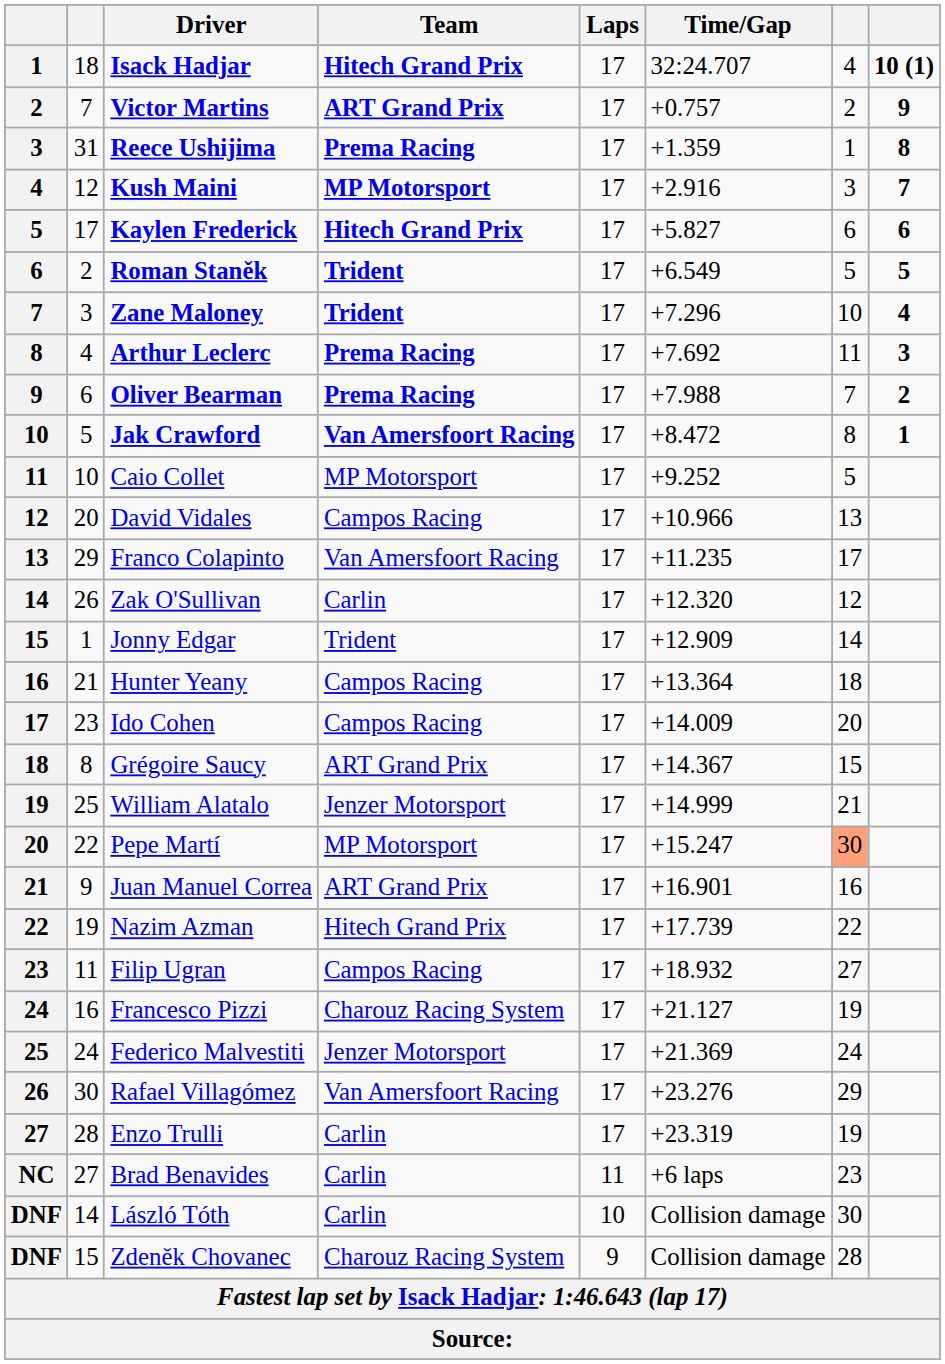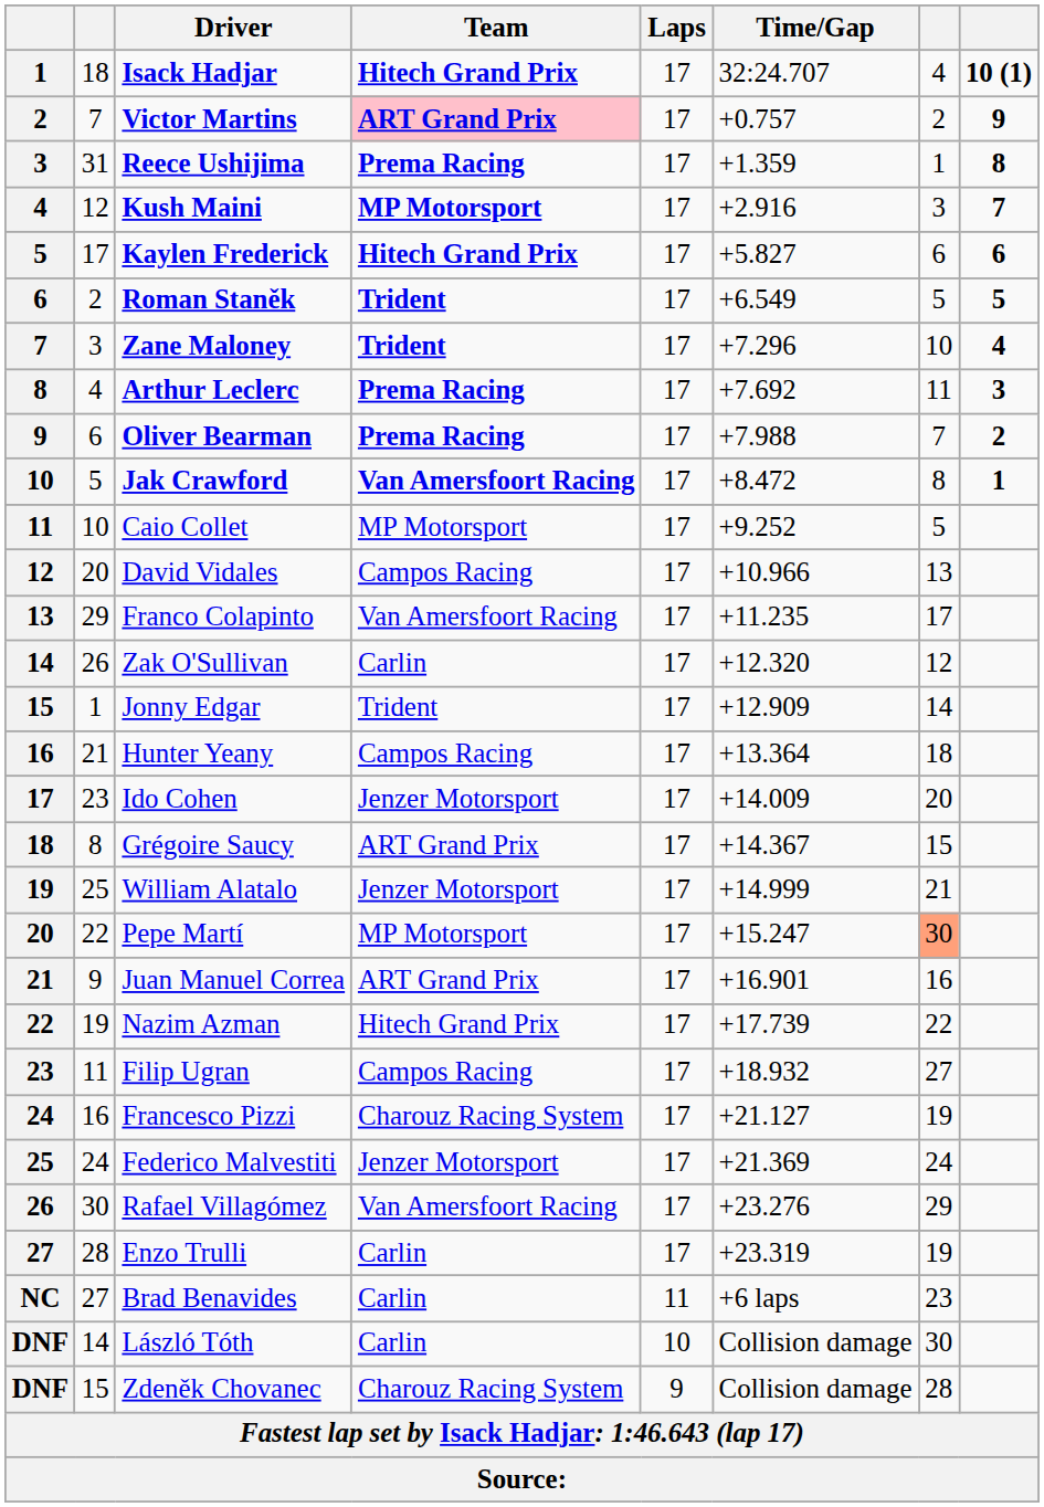Victor Martins | Team: no background -> pink background
Ido Cohen | Team: Campos Racing -> Jenzer Motorsport
